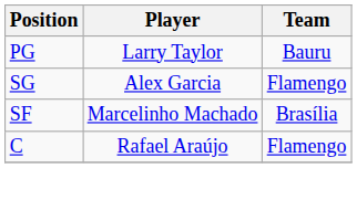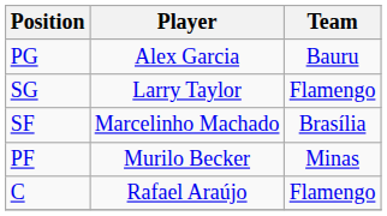PG | Player: Larry Taylor -> Alex Garcia
SG | Player: Alex Garcia -> Larry Taylor
+ row: PF | Murilo Becker | Minas
